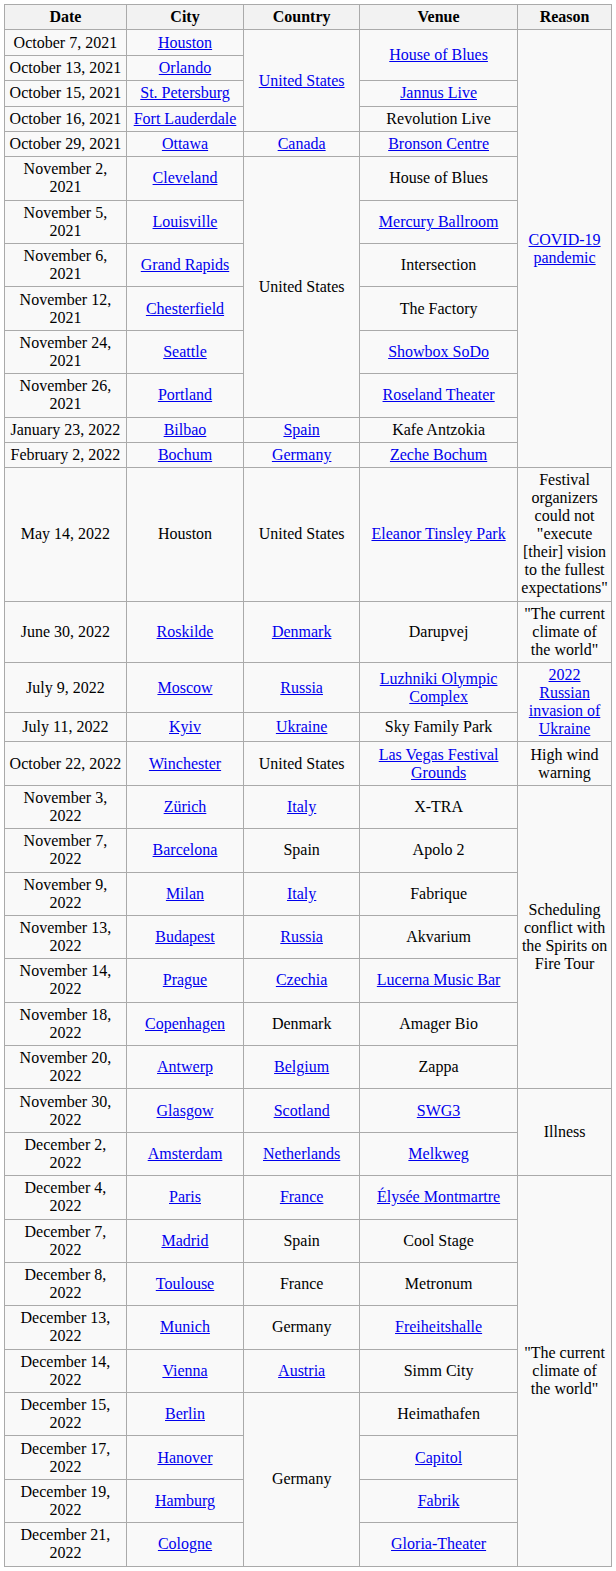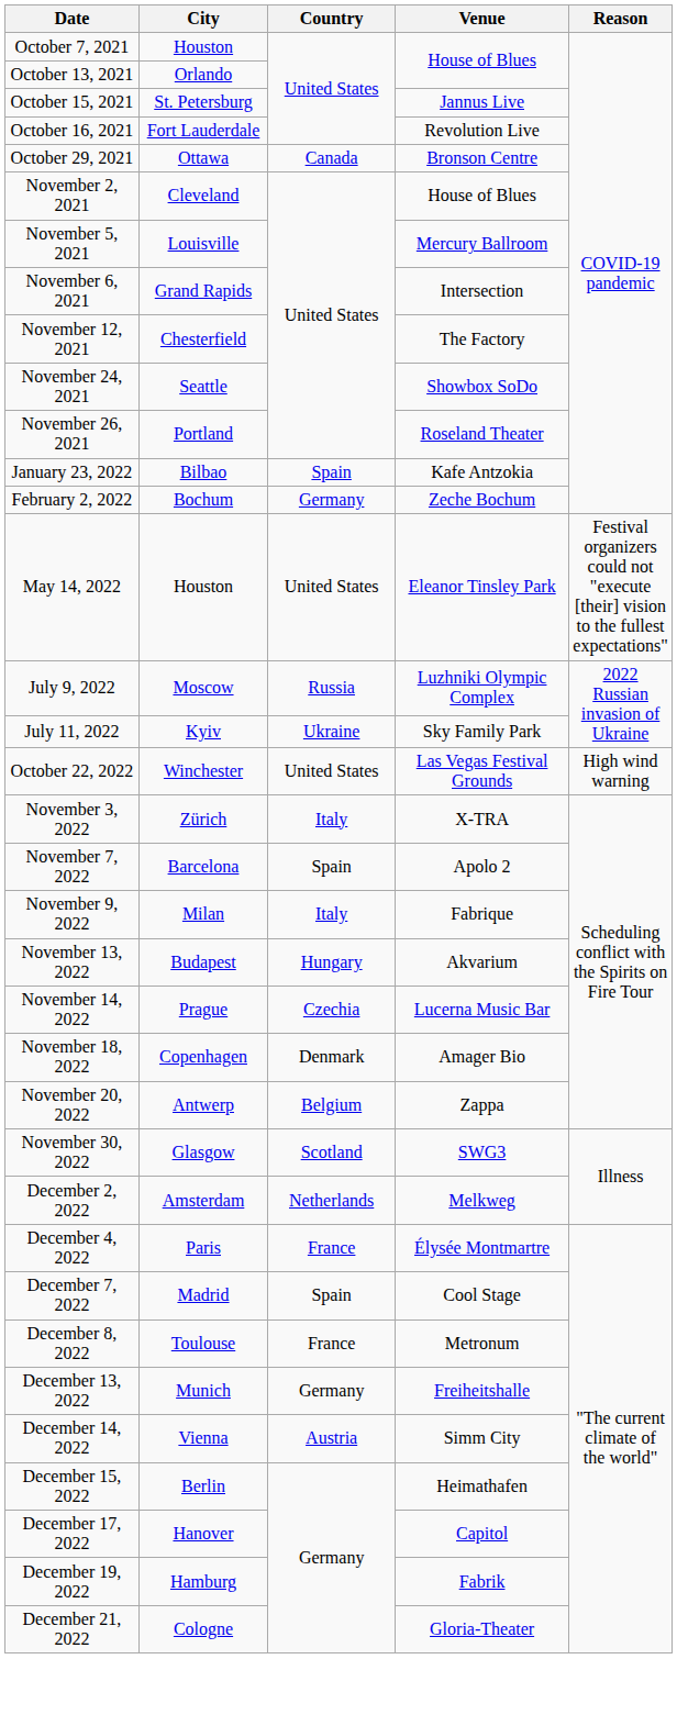- row: June 30, 2022 | Roskilde | Denmark | Darupvej | "The current climate of the world"
November 13, 2022 | Country: Russia -> Hungary
